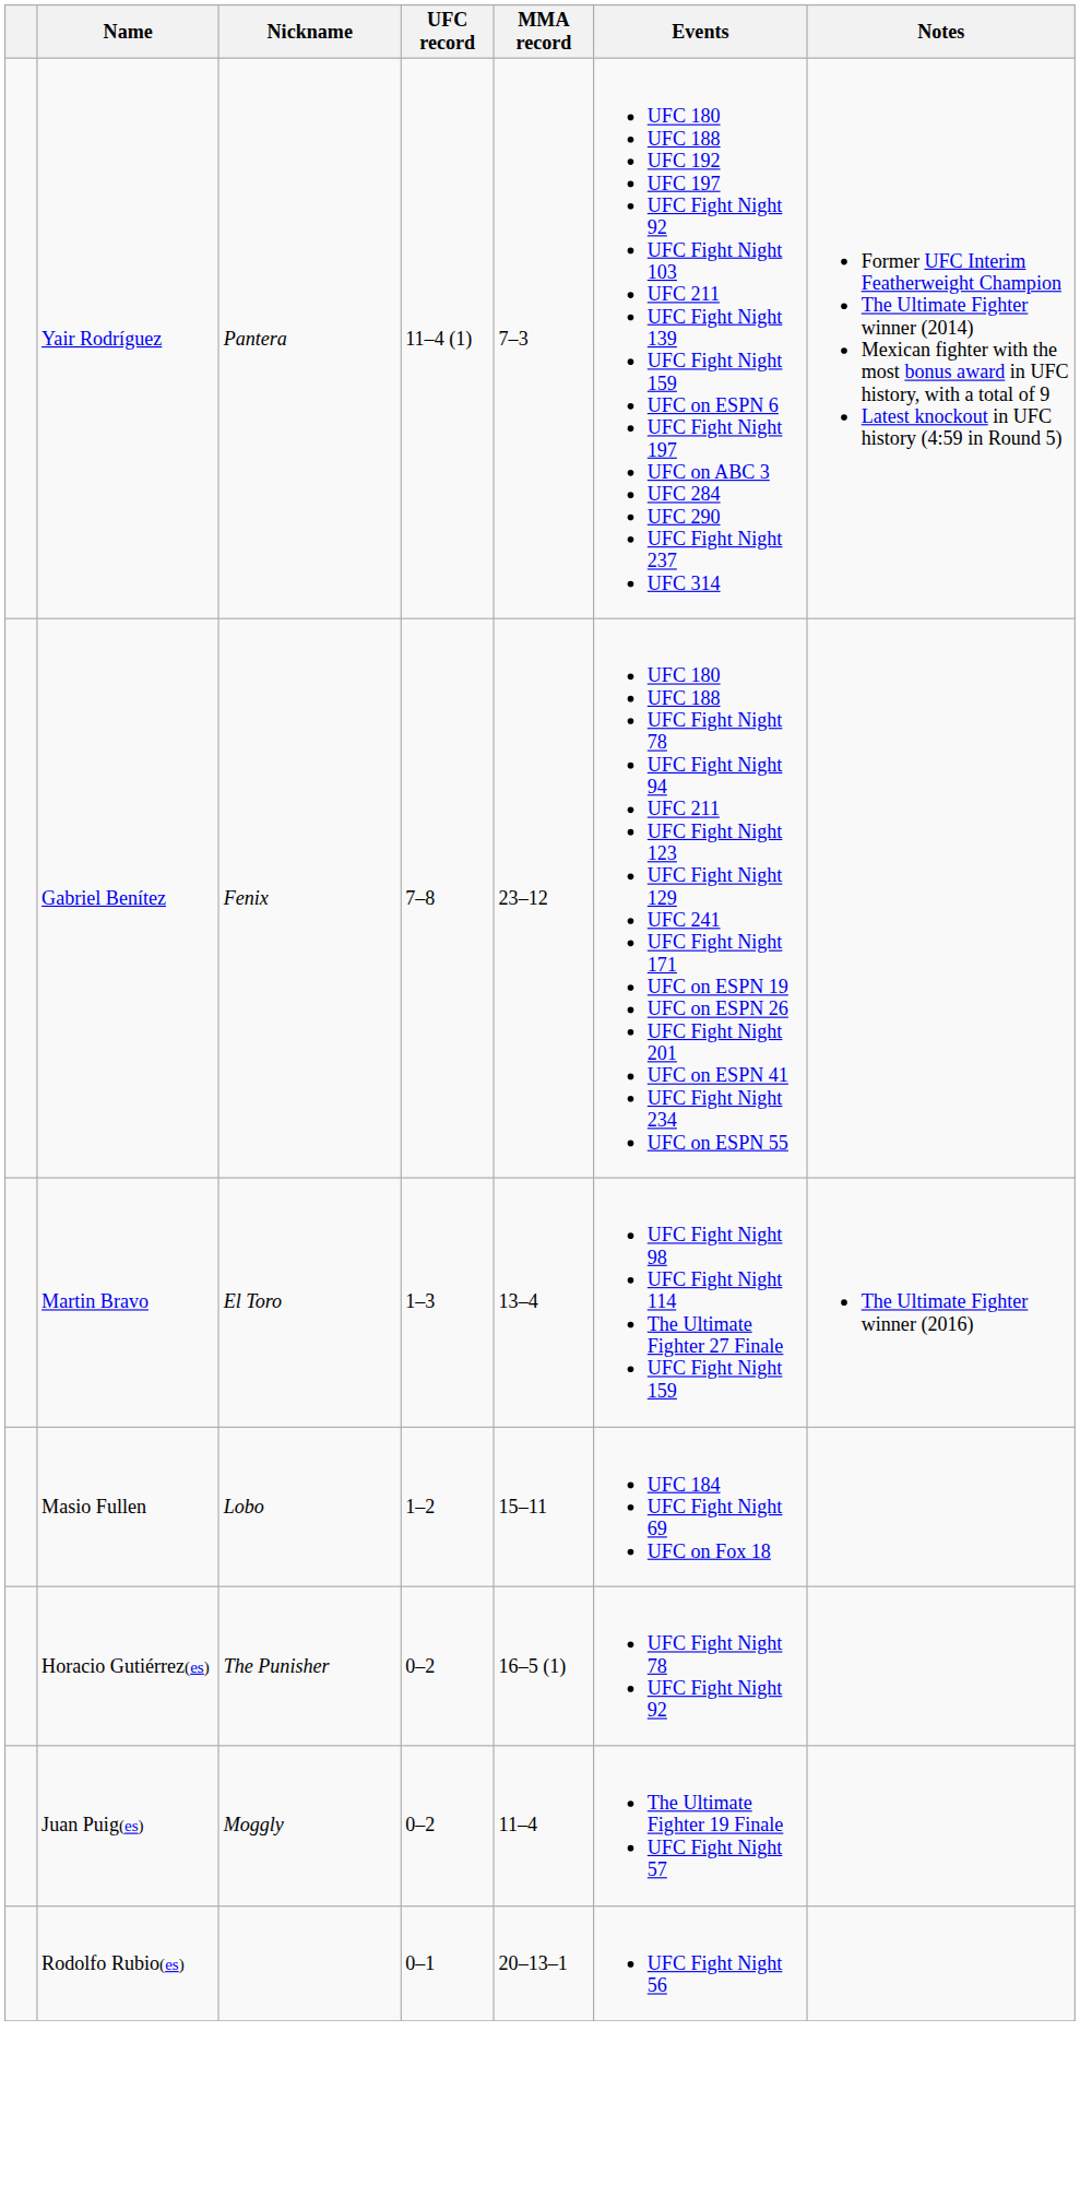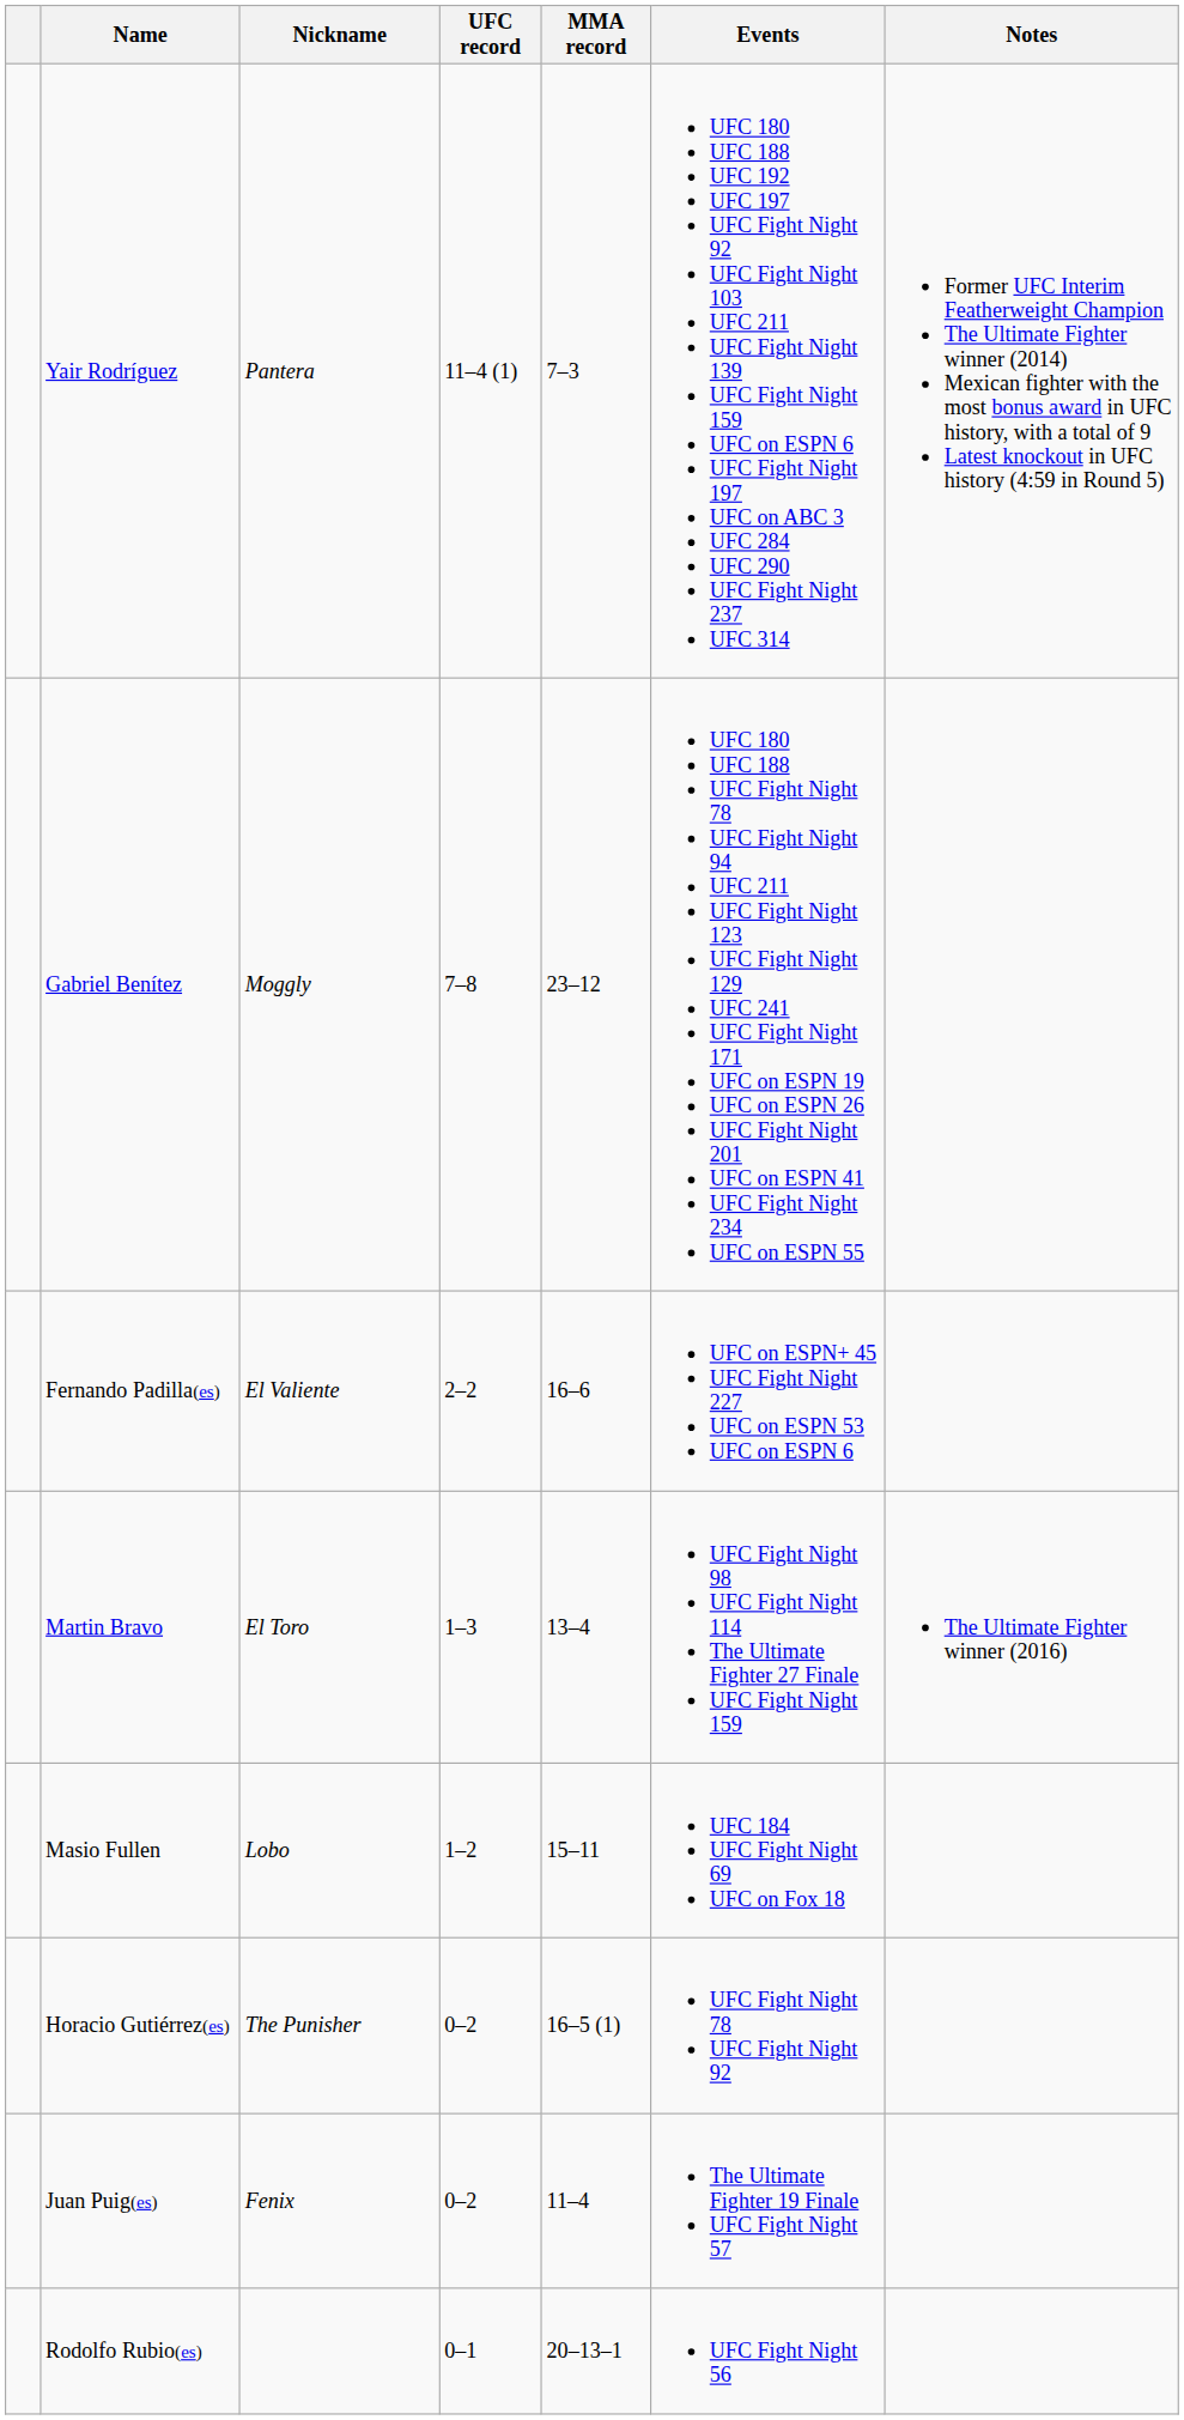Gabriel Benítez | Nickname: Fenix -> Moggly
+ row: Fernando Padilla(es) | El Valiente | 2–2 | 16–6 | UFC on ESPN+ 45 UFC Fight Night 227 UFC on ESPN 53 UFC on ESPN 6
Juan Puig(es) | Nickname: Moggly -> Fenix
